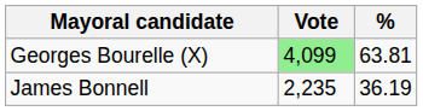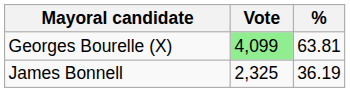James Bonnell | Vote: 2,235 -> 2,325
